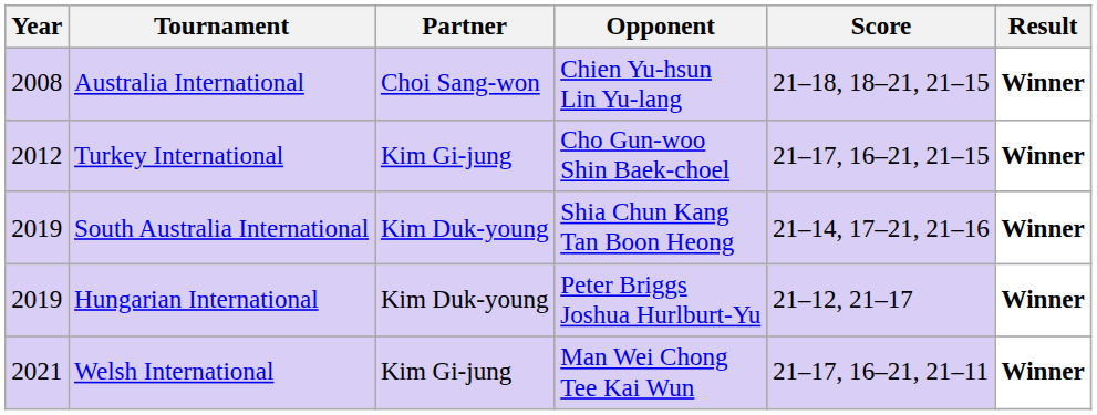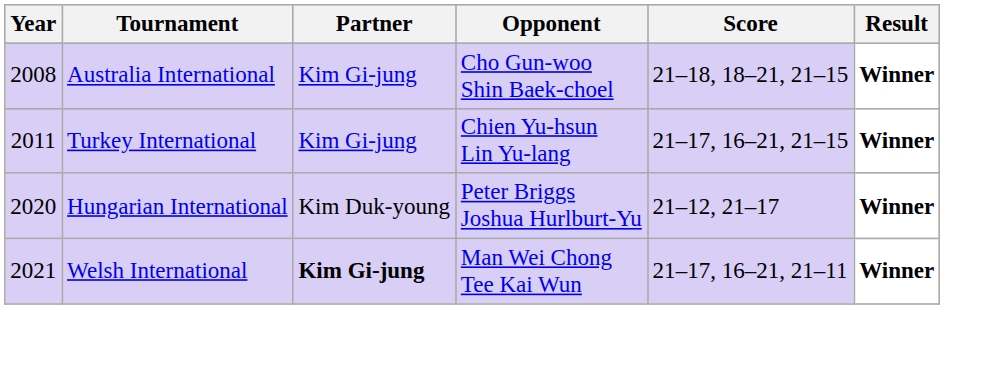Australia International | Partner: Choi Sang-won -> Kim Gi-jung
Australia International | Opponent: Chien Yu-hsun Lin Yu-lang -> Cho Gun-woo Shin Baek-choel
Turkey International | Year: 2012 -> 2011
Turkey International | Opponent: Cho Gun-woo Shin Baek-choel -> Chien Yu-hsun Lin Yu-lang
- row: 2019 | South Australia International | Kim Duk-young | Shia Chun Kang Tan Boon Heong | 21–14, 17–21, 21–16 | Winner
Hungarian International | Year: 2019 -> 2020
Welsh International | Partner: normal -> bold
